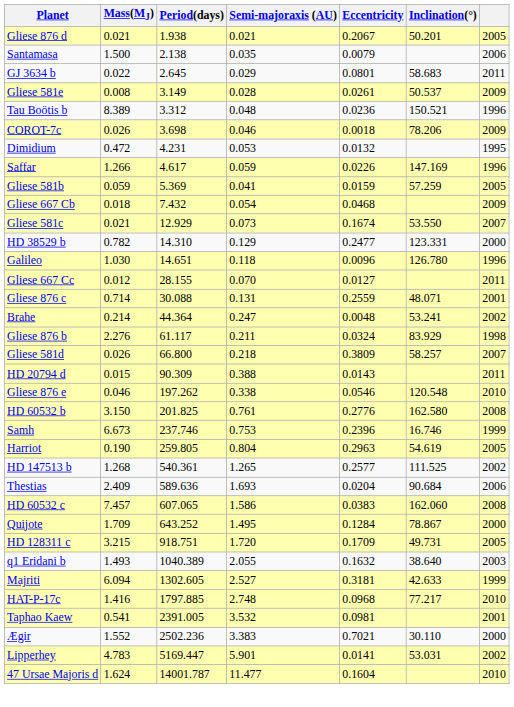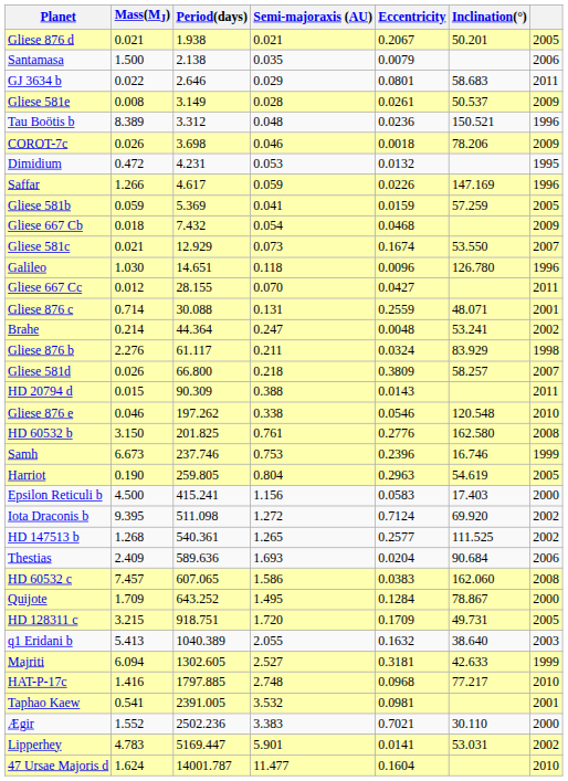GJ 3634 b | Period(days): 2.645 -> 2.646
- row: HD 38529 b | 0.782 | 14.310 | 0.129 | 0.2477 | 123.331 | 2000
Gliese 667 Cc | Eccentricity: 0.0127 -> 0.0427
+ row: Epsilon Reticuli b | 4.500 | 415.241 | 1.156 | 0.0583 | 17.403 | 2000
+ row: Iota Draconis b | 9.395 | 511.098 | 1.272 | 0.7124 | 69.920 | 2002
q1 Eridani b | Mass(MJ): 1.493 -> 5.413
